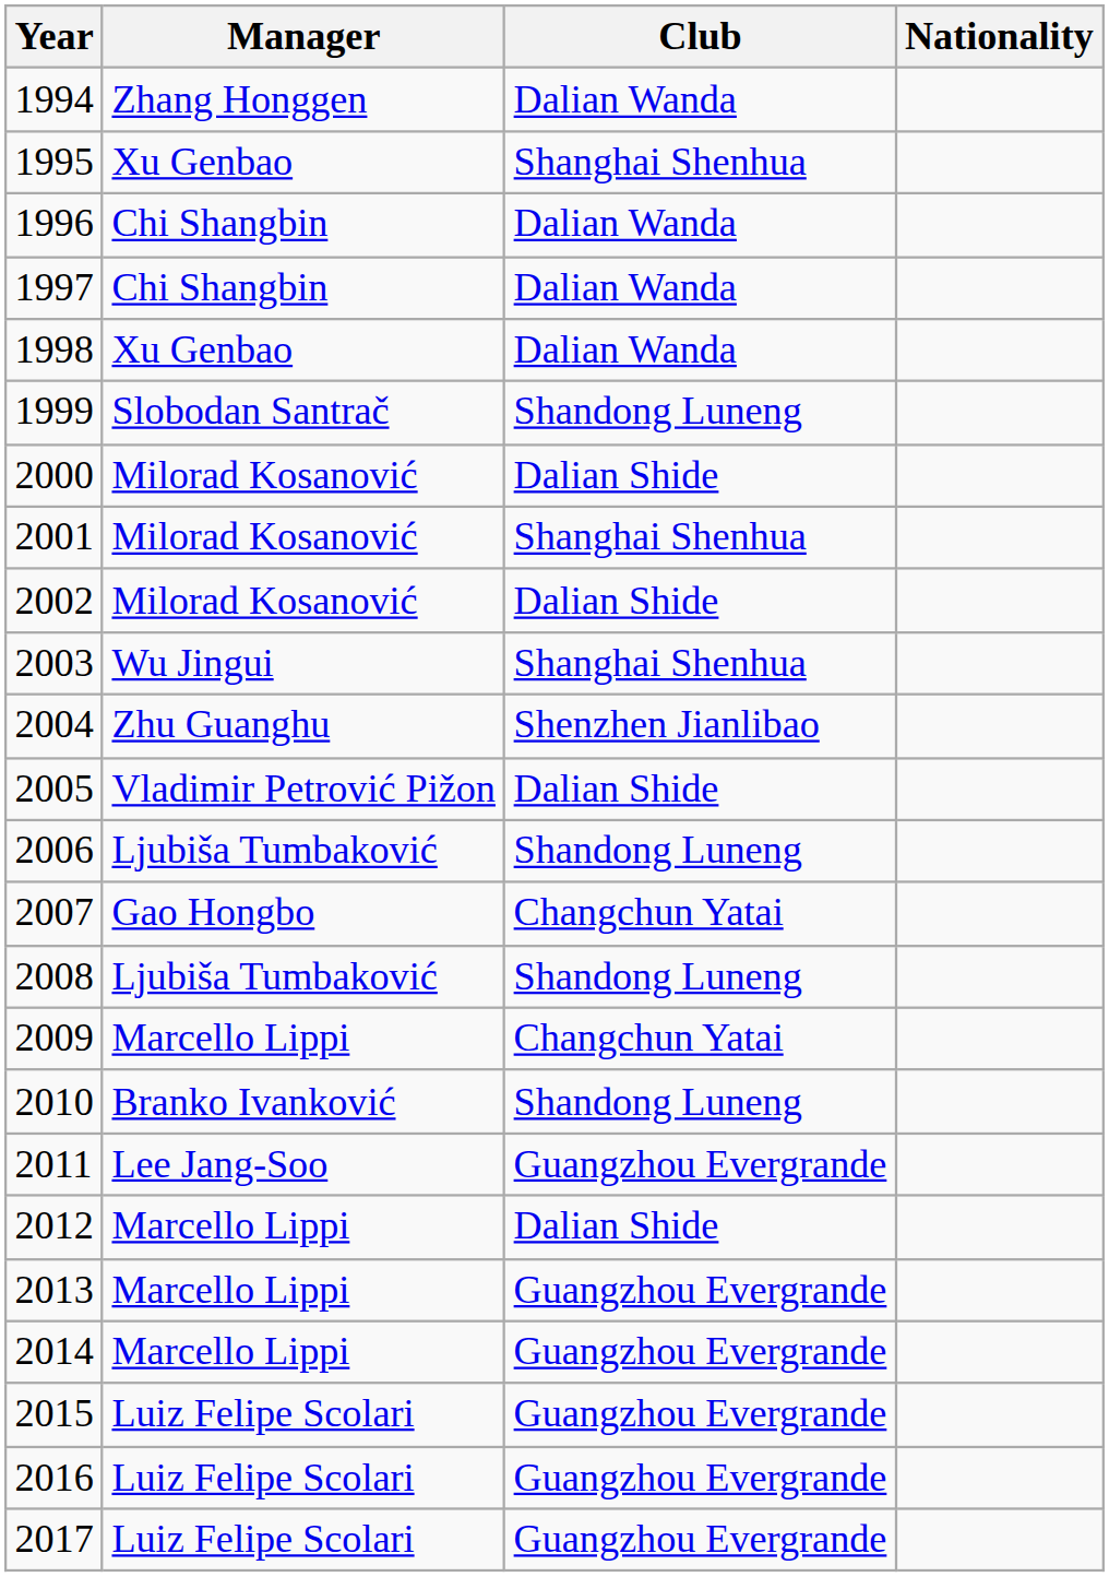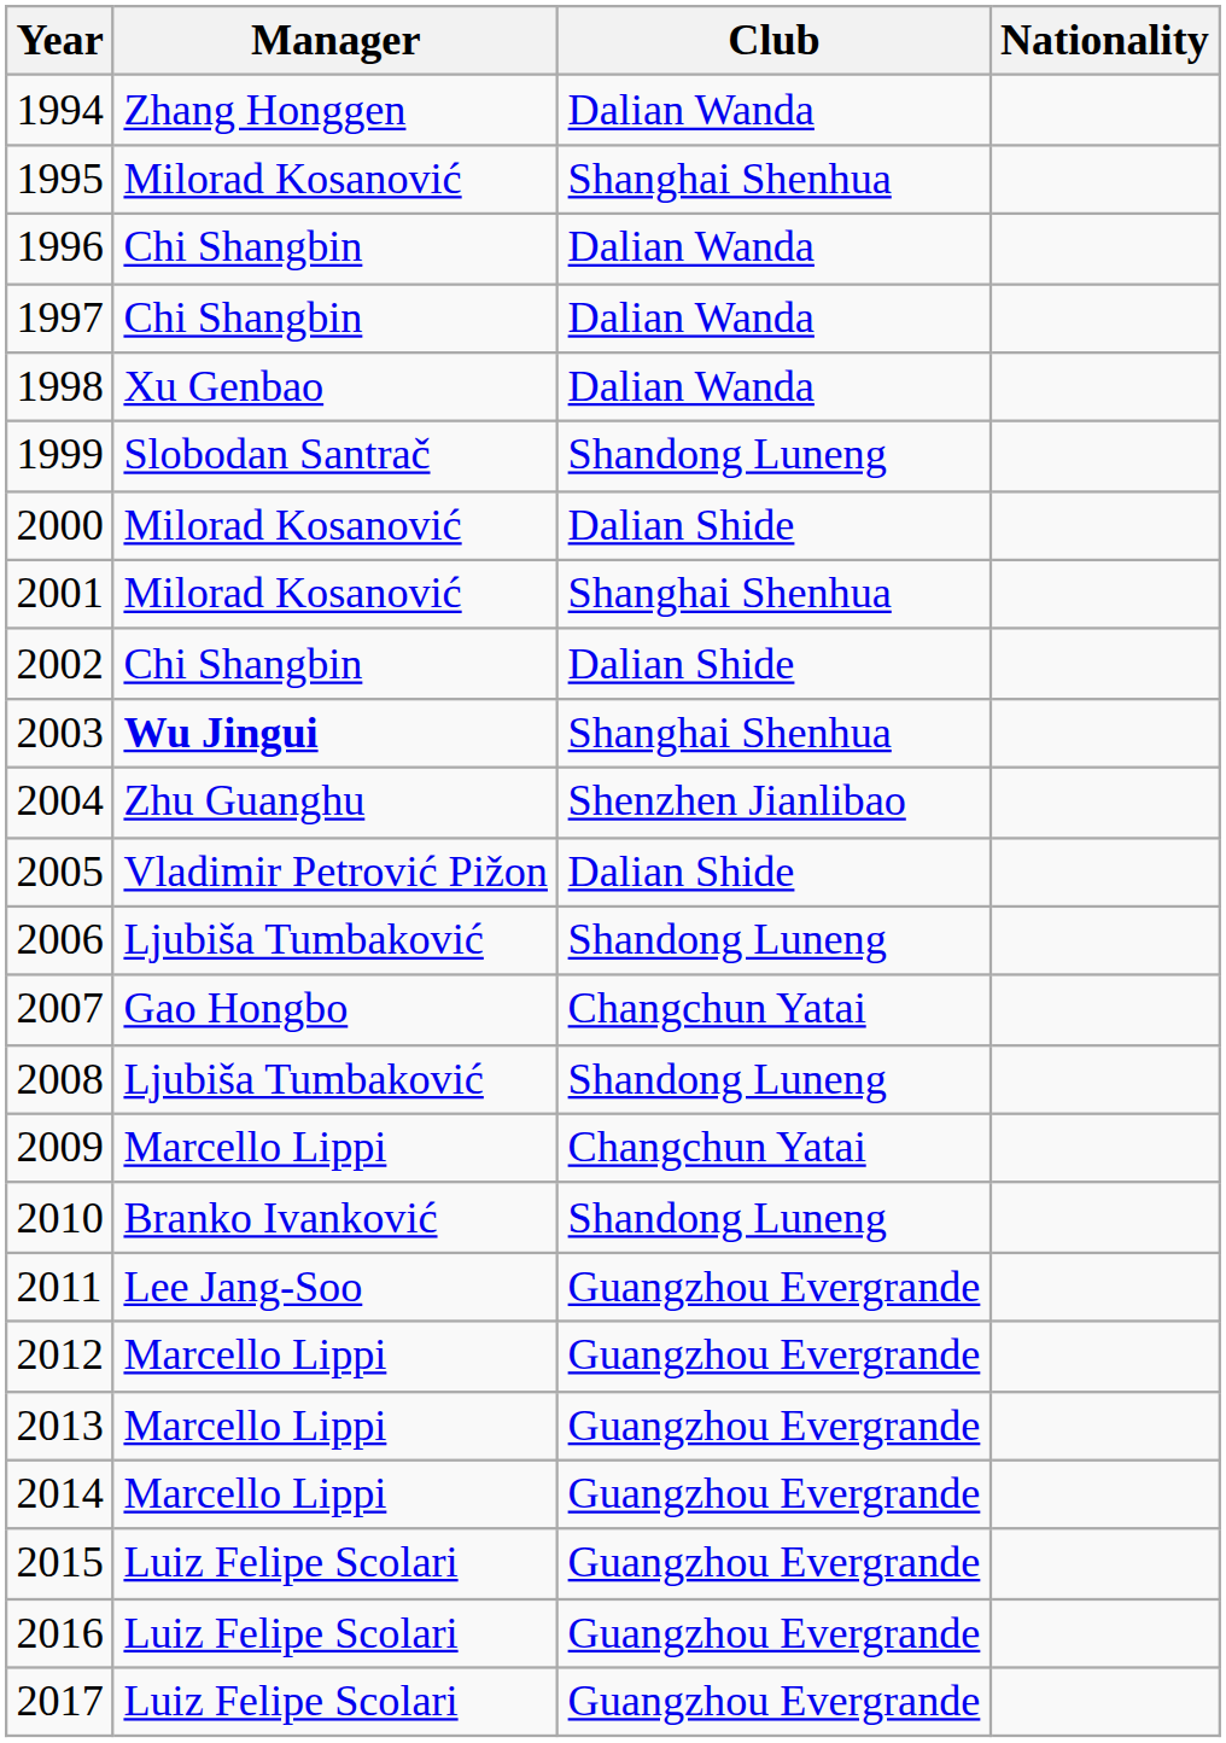1995 | Manager: Xu Genbao -> Milorad Kosanović
2002 | Manager: Milorad Kosanović -> Chi Shangbin
2003 | Manager: normal -> bold
2012 | Club: Dalian Shide -> Guangzhou Evergrande
